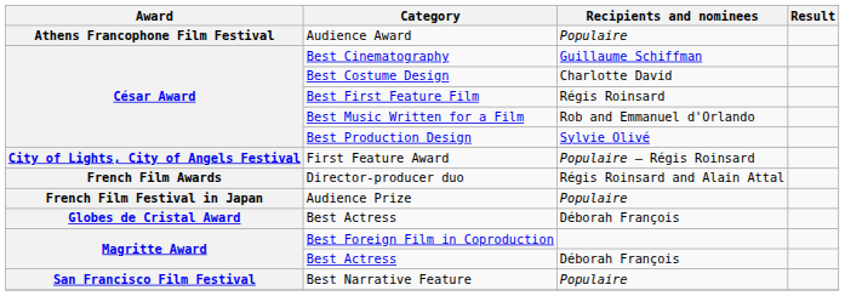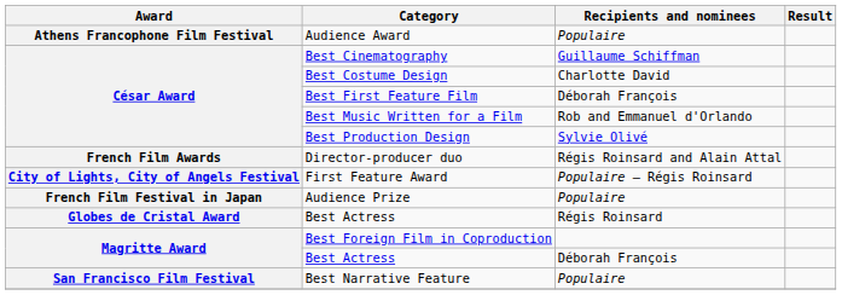Best First Feature Film | Recipients and nominees: Régis Roinsard -> Déborah François
rows swapped: First Feature Award <-> Director-producer duo
Globes de Cristal Award / Best Actress | Recipients and nominees: Déborah François -> Régis Roinsard
